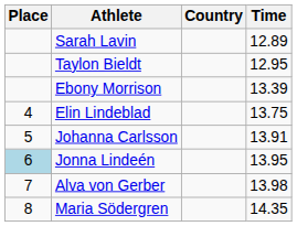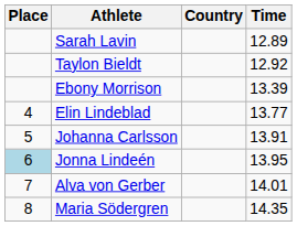Taylon Bieldt | Time: 12.95 -> 12.92
Elin Lindeblad | Time: 13.75 -> 13.77
Alva von Gerber | Time: 13.98 -> 14.01
